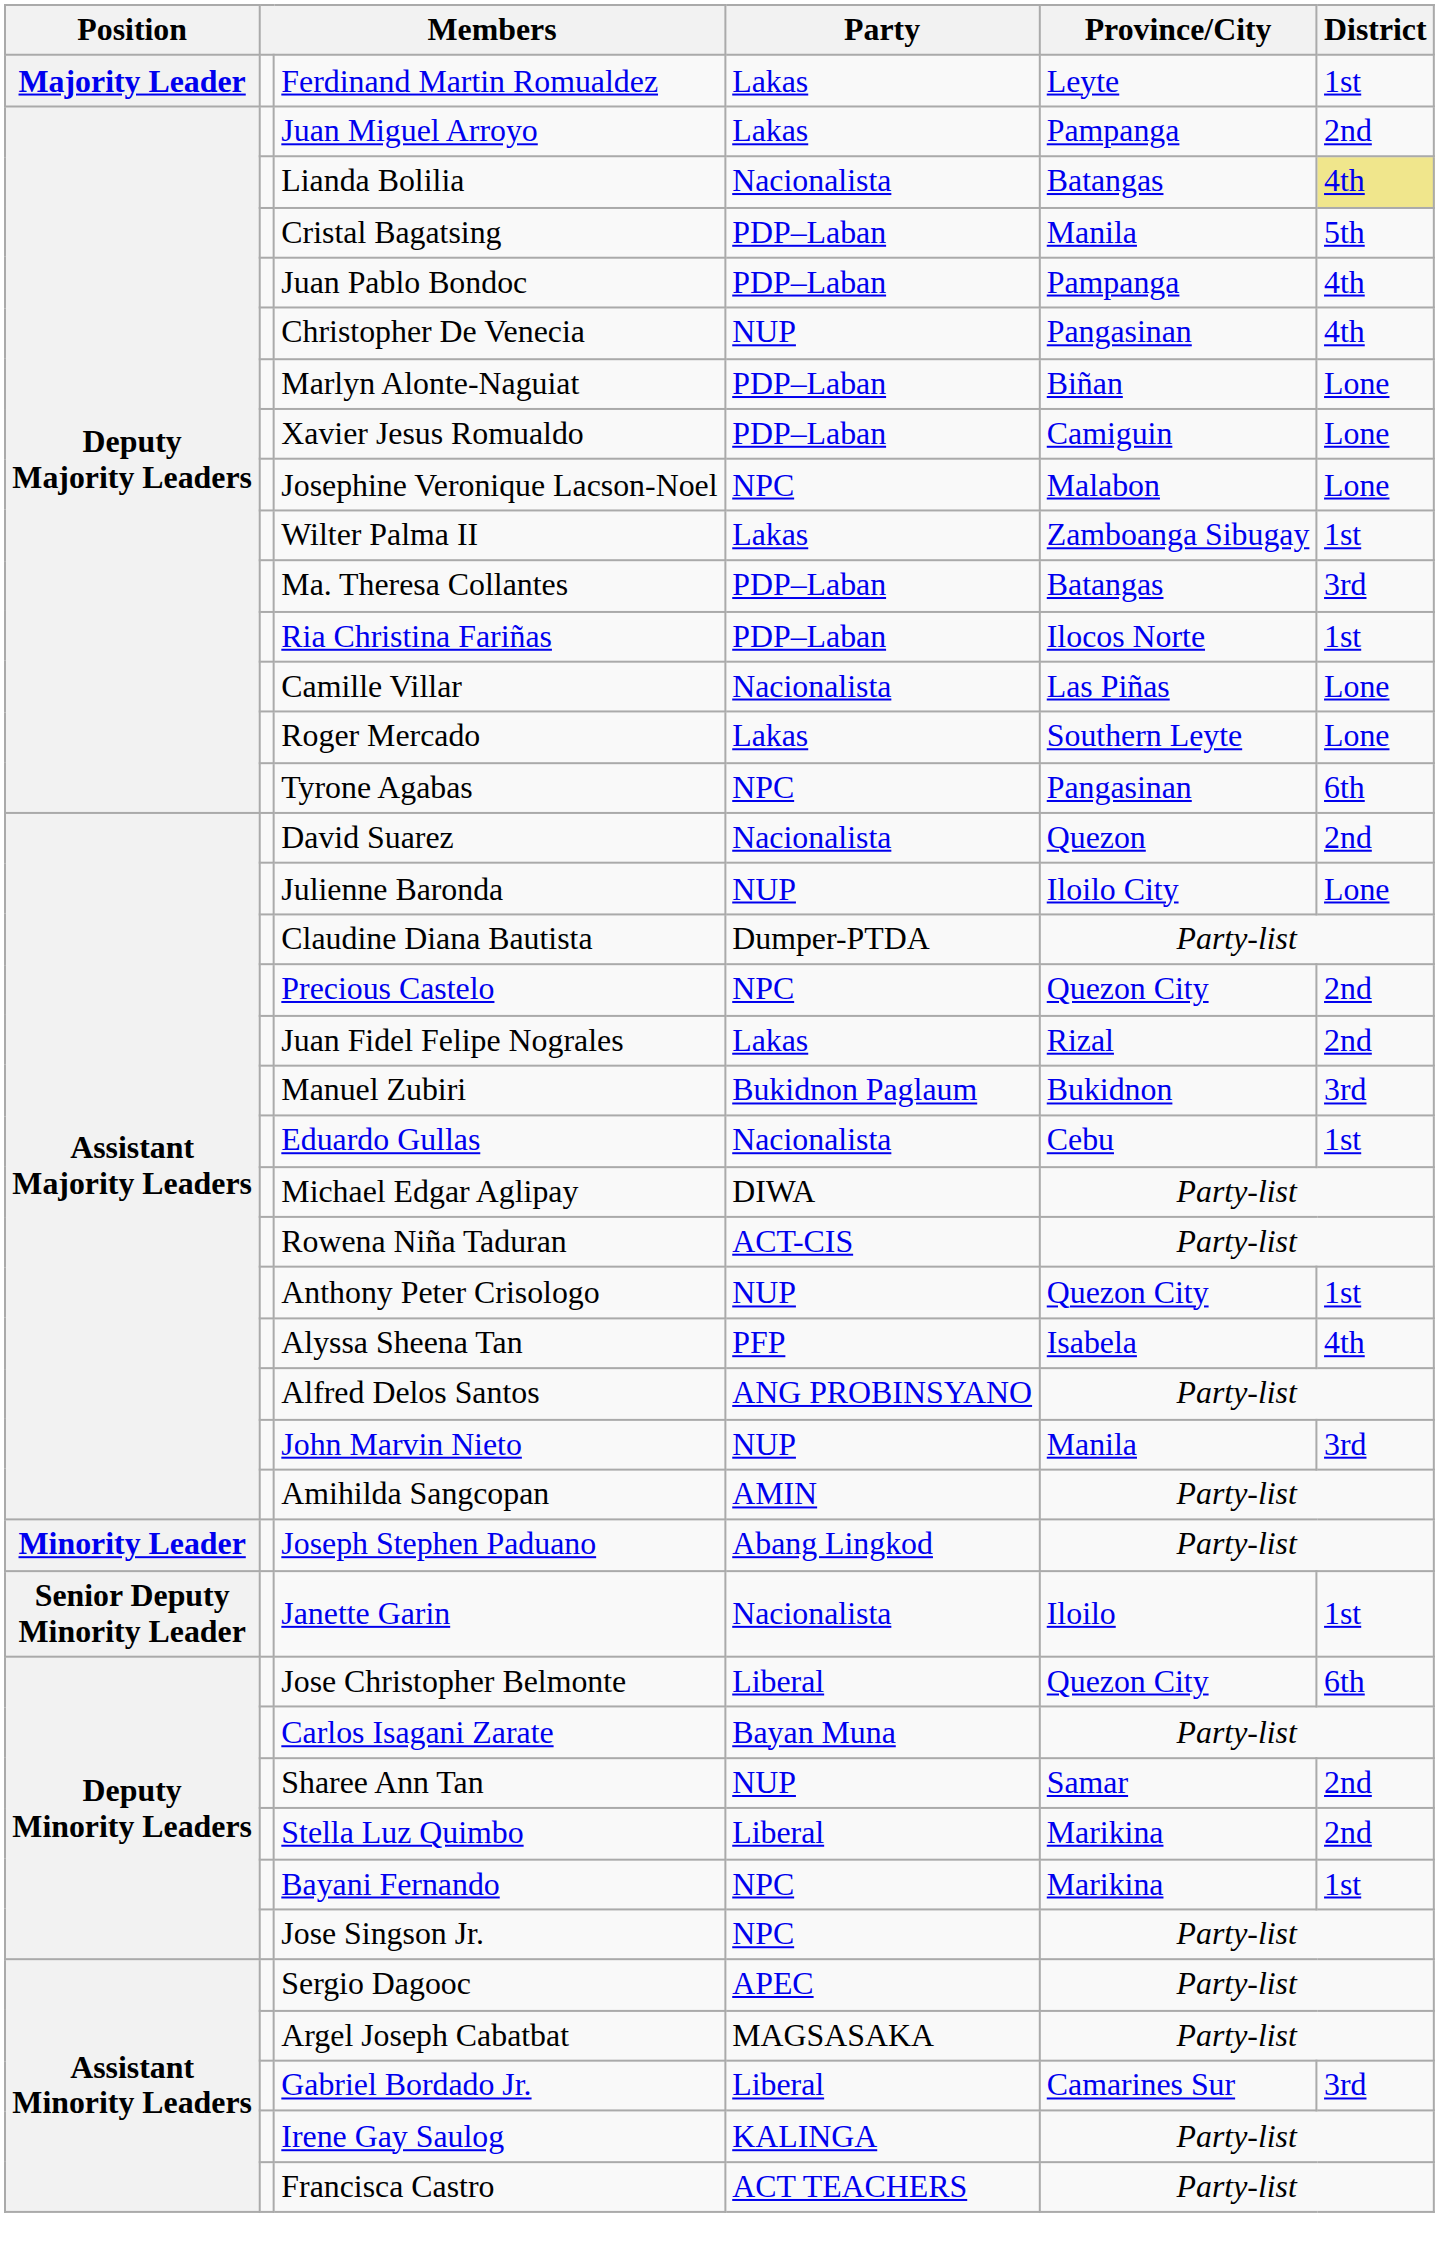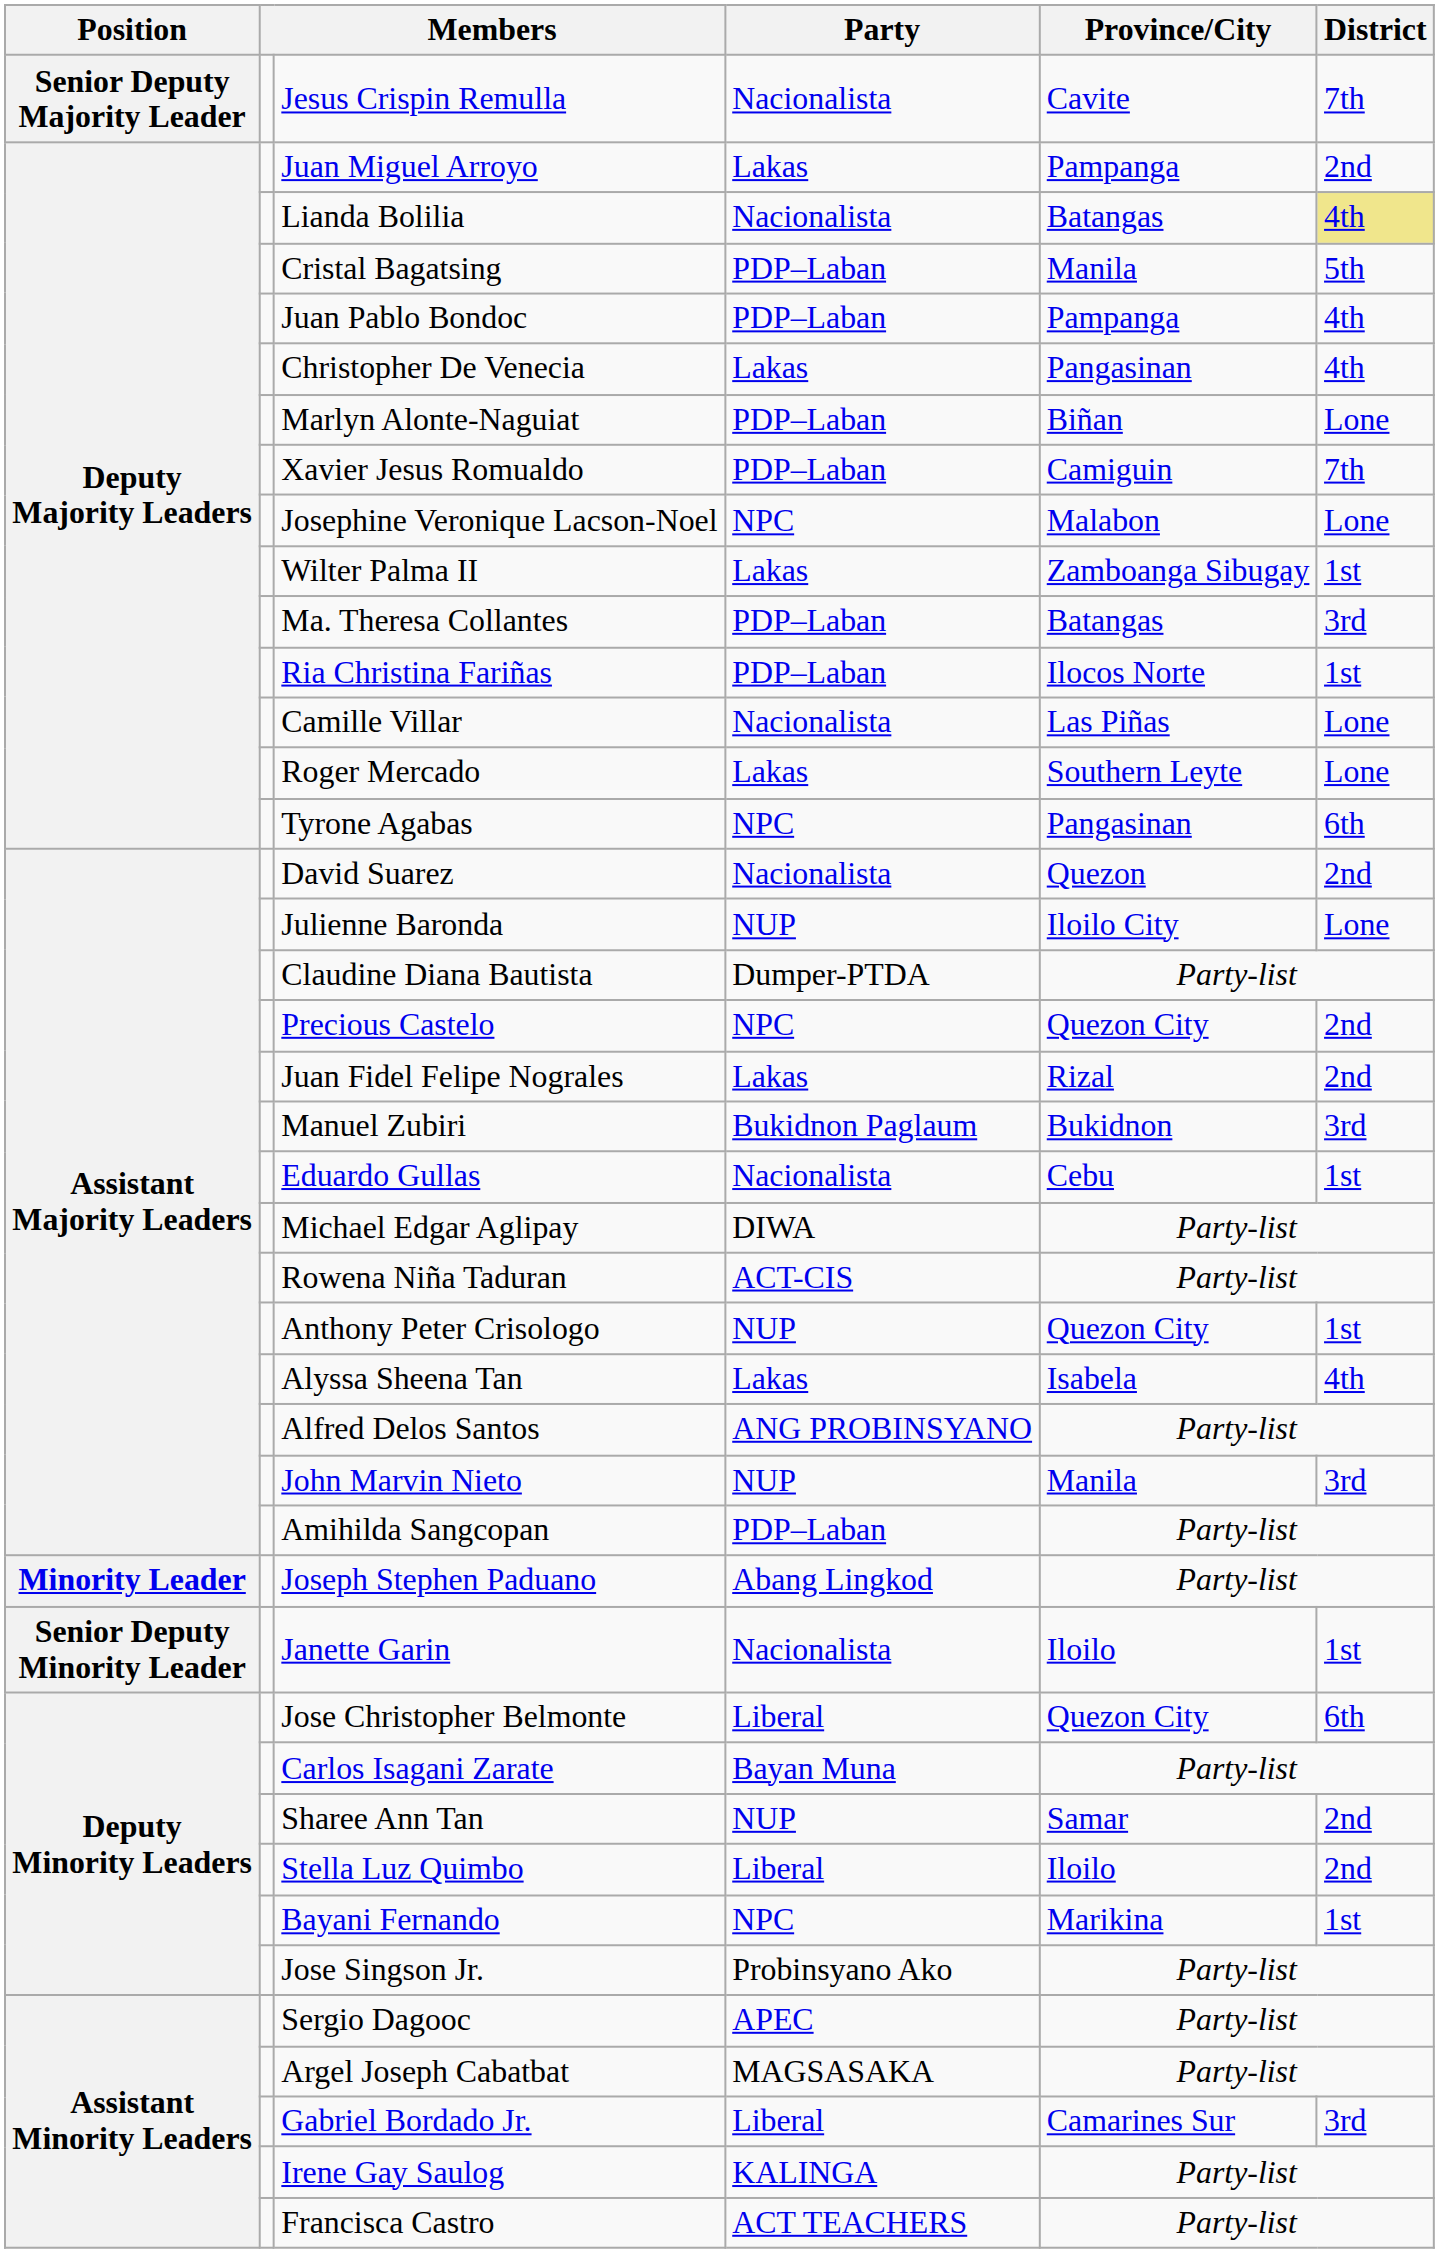- row: Majority Leader | Ferdinand Martin Romualdez | Lakas | Leyte | 1st
+ row: Senior Deputy Majority Leader | Jesus Crispin Remulla | Nacionalista | Cavite | 7th
Christopher De Venecia | Party: NUP -> Lakas
Xavier Jesus Romualdo | District: Lone -> 7th
Alyssa Sheena Tan | Party: PFP -> Lakas
Amihilda Sangcopan | Party: AMIN -> PDP–Laban
Stella Luz Quimbo | Province/City: Marikina -> Iloilo
Jose Singson Jr. | Party: NPC -> Probinsyano Ako
